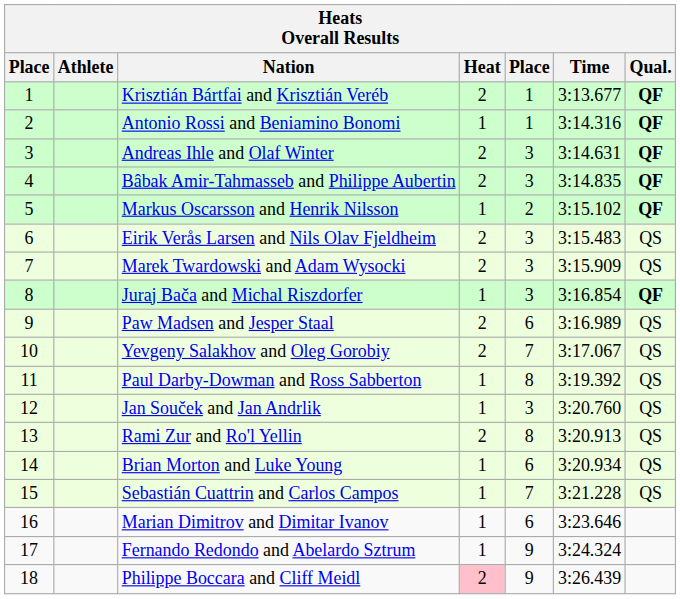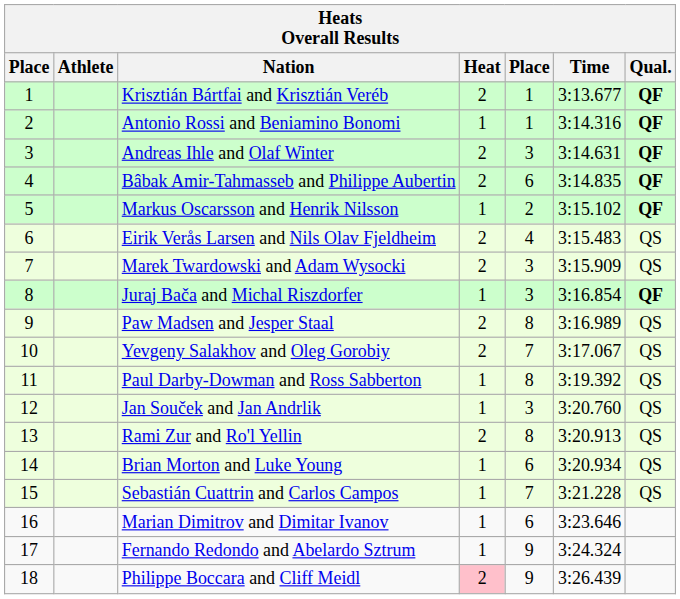Bâbak Amir-Tahmasseb and Philippe Aubertin | column 5: 3 -> 6
Eirik Verås Larsen and Nils Olav Fjeldheim | column 5: 3 -> 4
Paw Madsen and Jesper Staal | column 5: 6 -> 8
